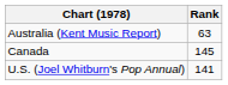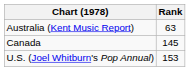U.S. (Joel Whitburn's Pop Annual) | Rank: 141 -> 153
